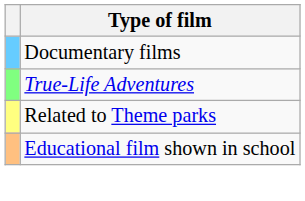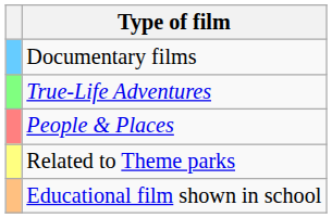+ row: People & Places
